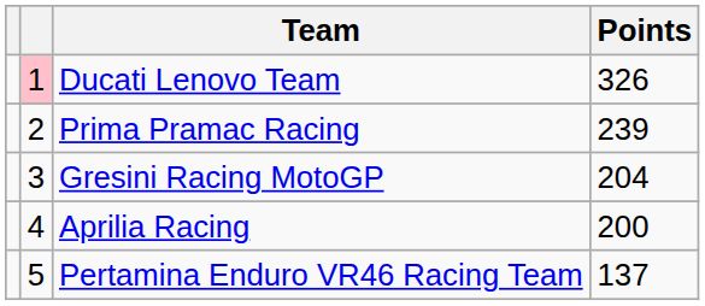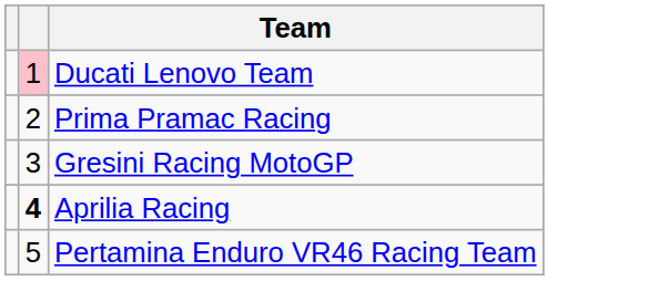- column: Points | 326 | 239 | 204 | 200 | 137
Aprilia Racing | column 2: normal -> bold
